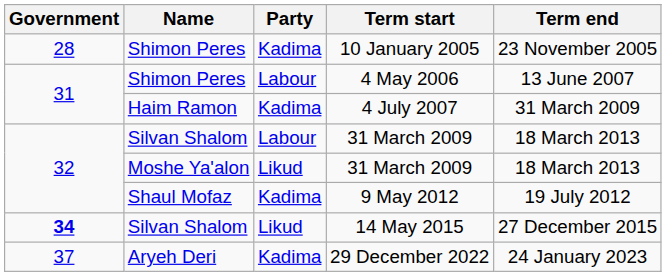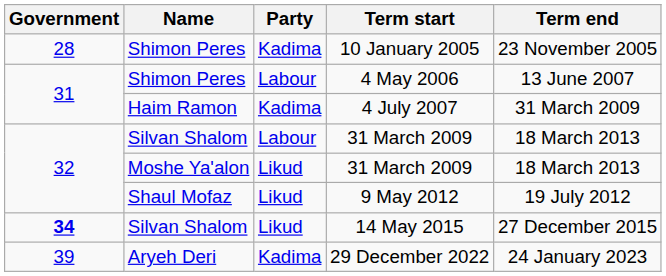9 May 2012 | Party: Kadima -> Likud
29 December 2022 | Government: 37 -> 39
